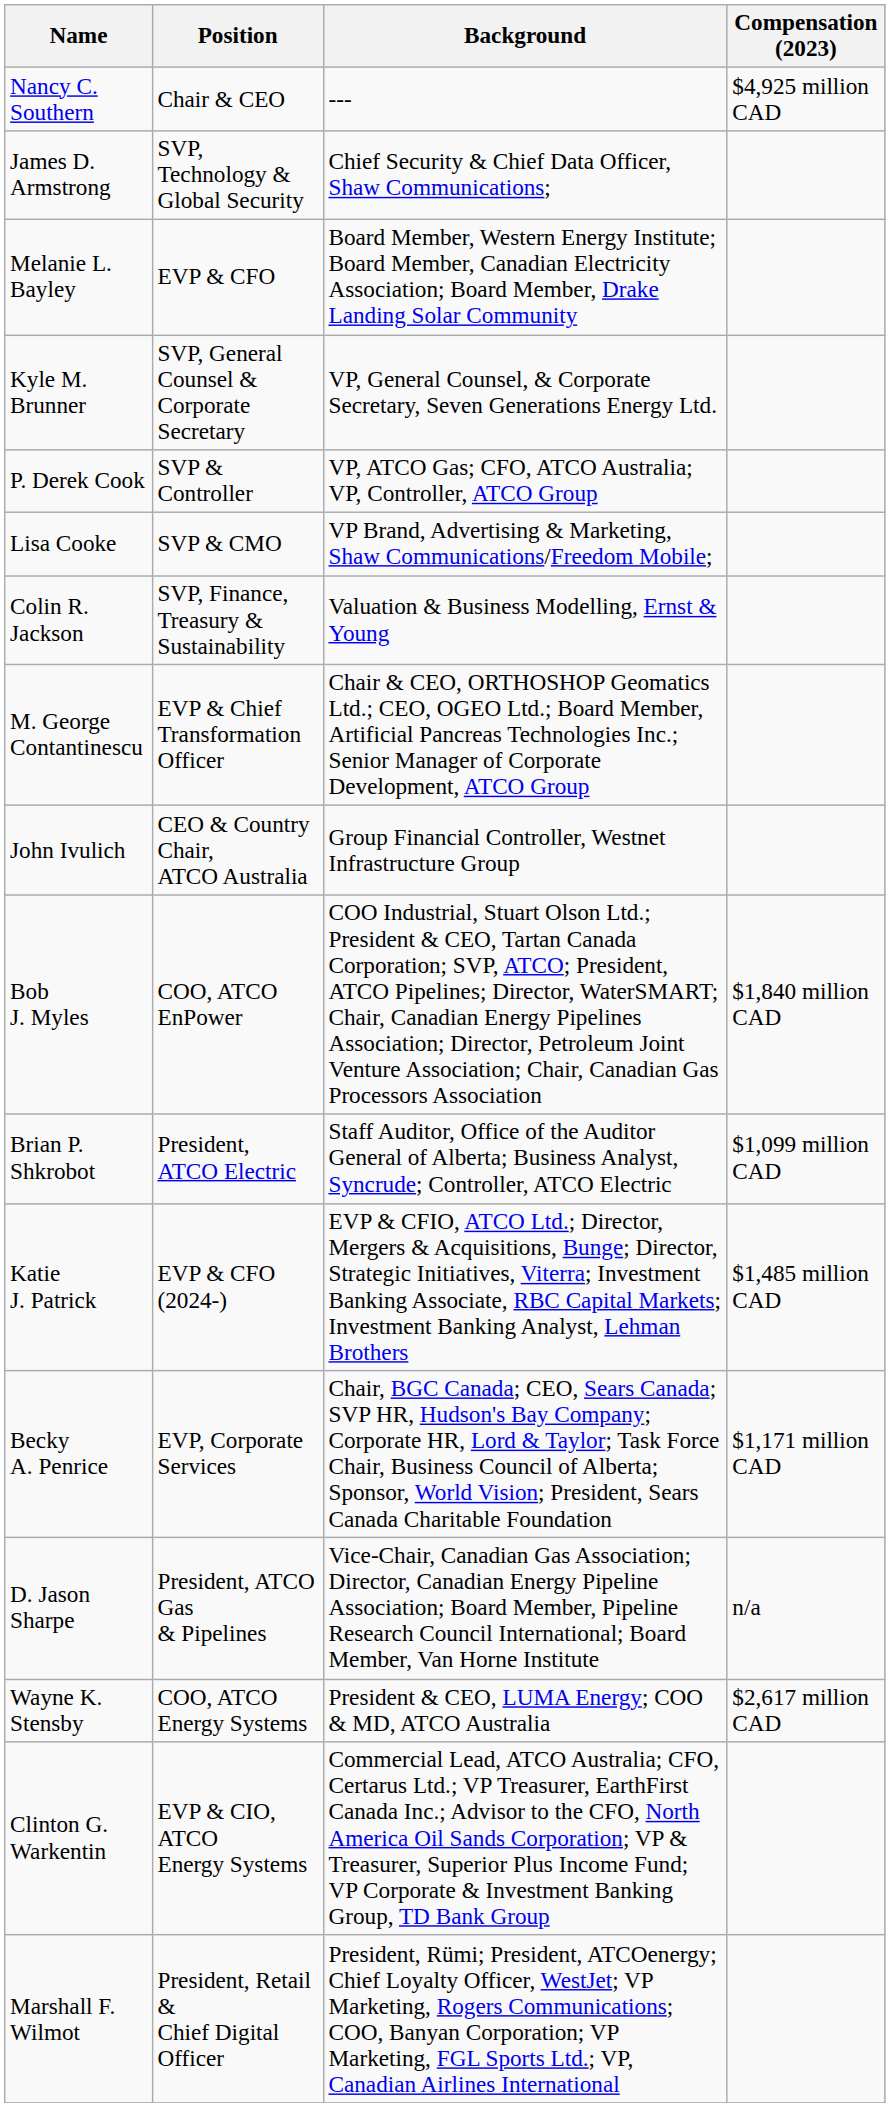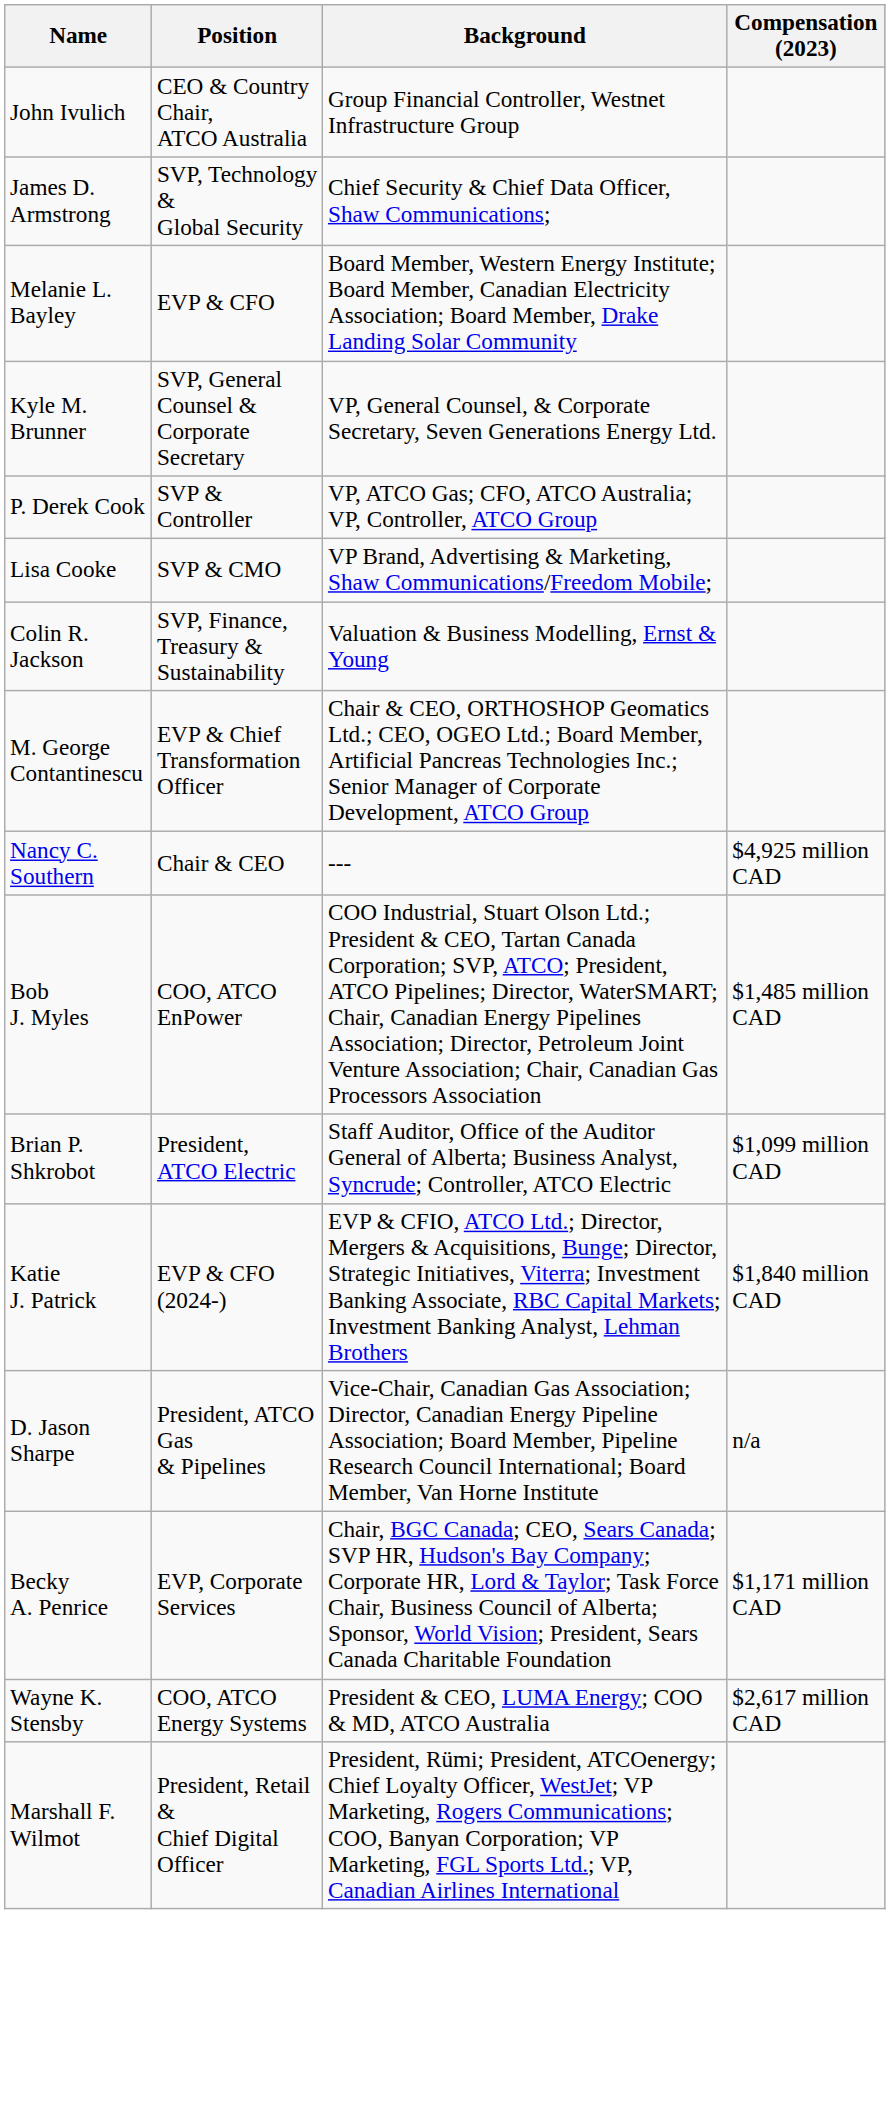rows swapped: Nancy C. Southern <-> John Ivulich
Bob J. Myles | Compensation (2023): $1,840 million CAD -> $1,485 million CAD
Katie J. Patrick | Compensation (2023): $1,485 million CAD -> $1,840 million CAD
rows swapped: Becky A. Penrice <-> D. Jason Sharpe
- row: Clinton G. Warkentin | EVP & CIO, ATCO Energy Systems | Commercial Lead, ATCO Australia; CFO, Certarus Ltd.; VP Treasurer, EarthFirst Canada Inc.; Advisor to the CFO, North America Oil Sands Corporation; VP & Treasurer, Superior Plus Income Fund; VP Corporate & Investment Banking Group, TD Bank Group
